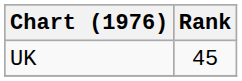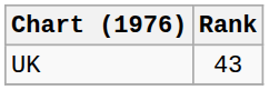UK | Rank: 45 -> 43
